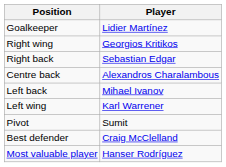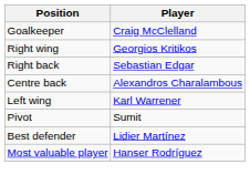Goalkeeper | Player: Lidier Martínez -> Craig McClelland
- row: Left back | Mihael Ivanov
Best defender | Player: Craig McClelland -> Lidier Martínez
